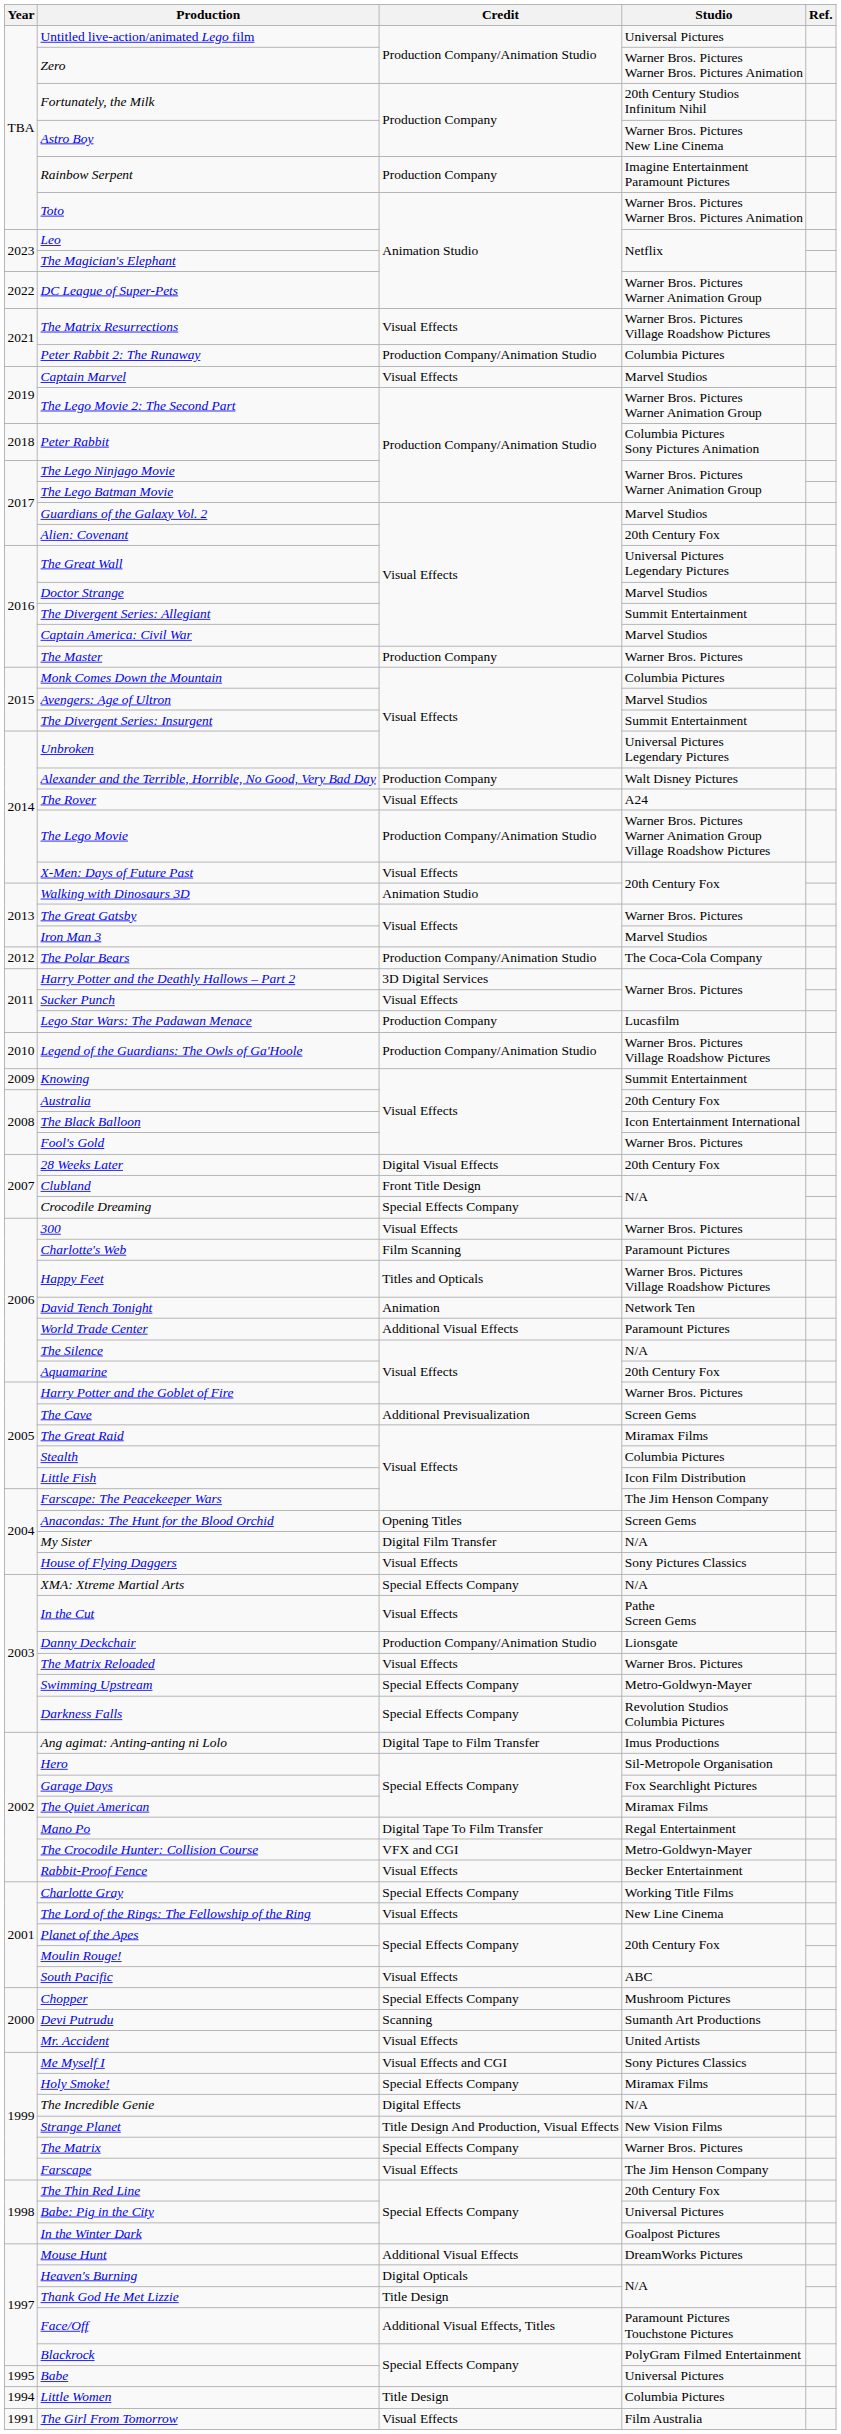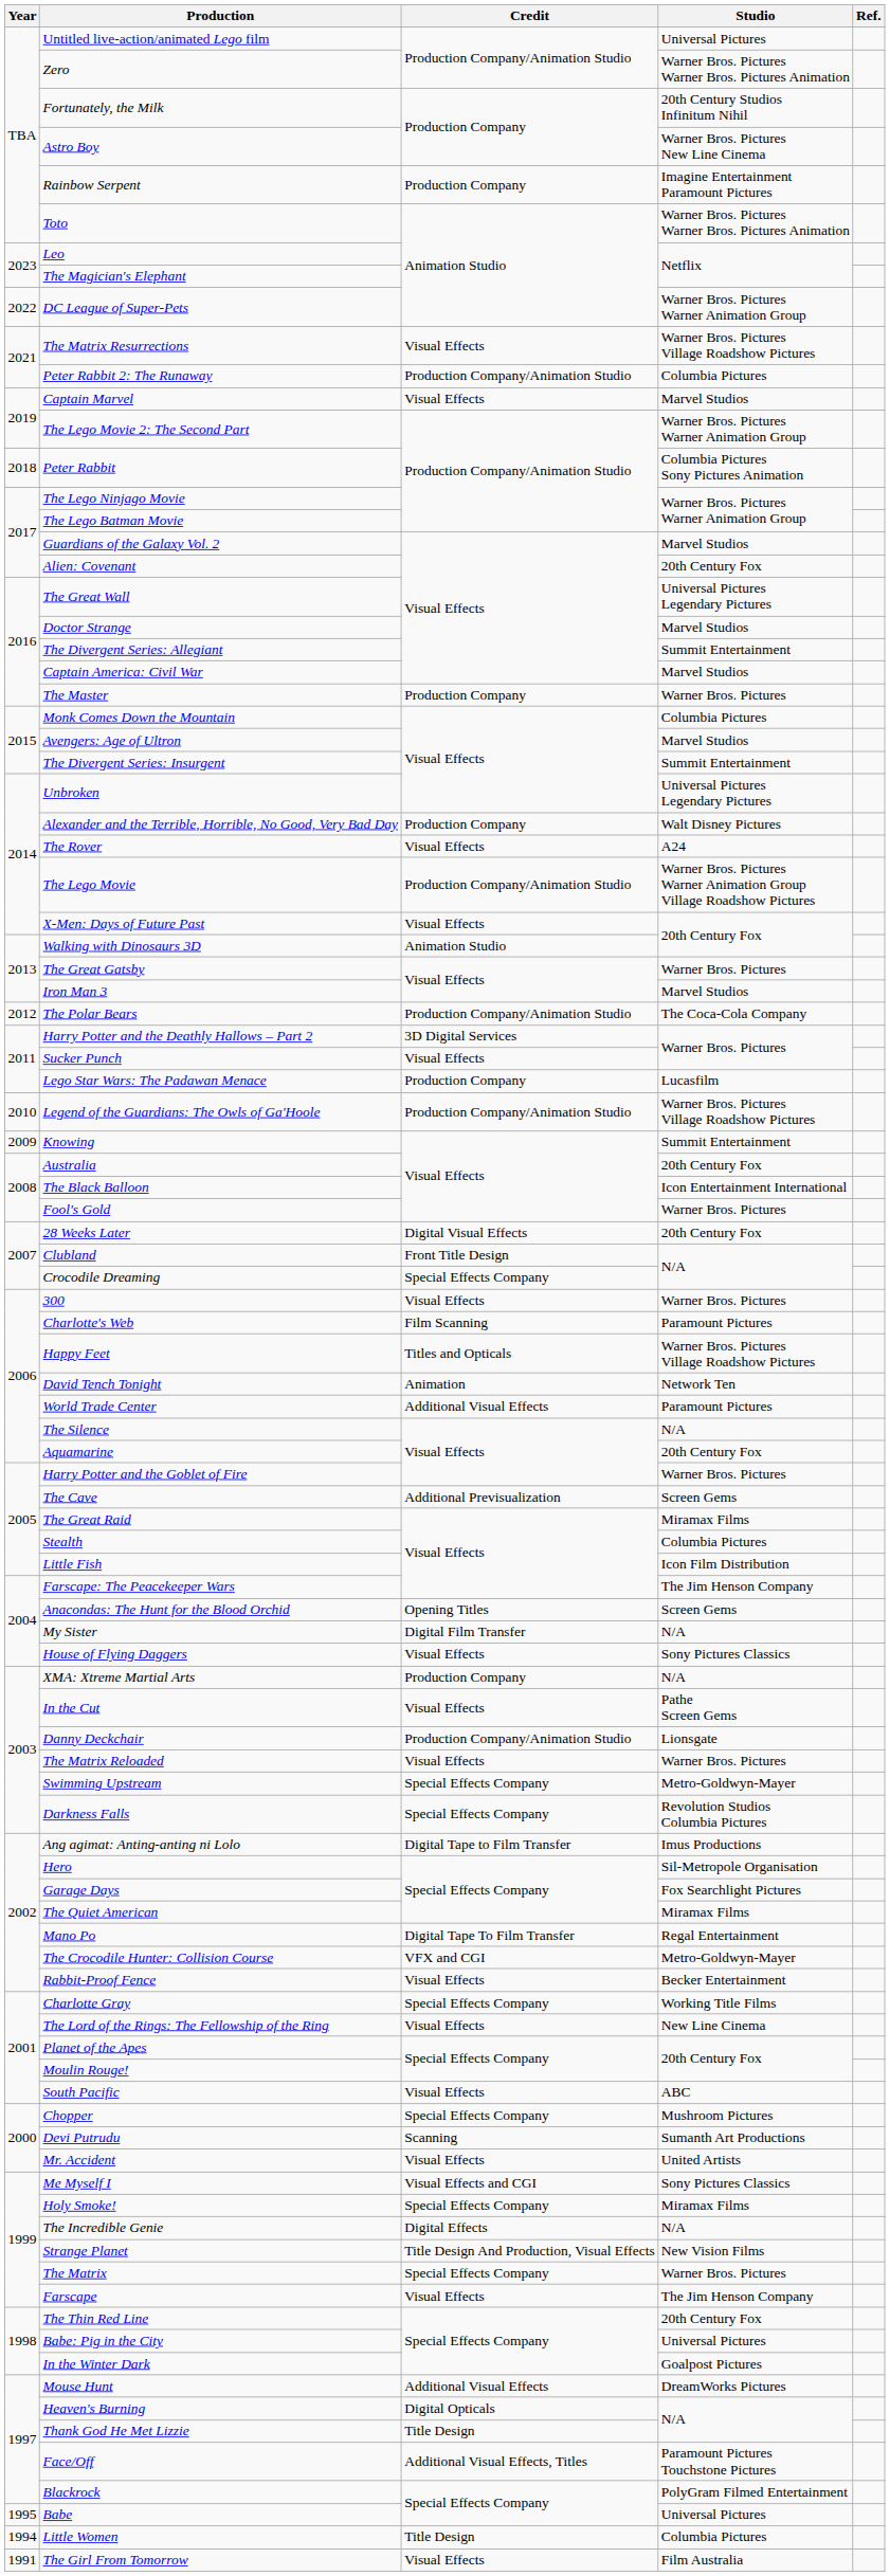XMA: Xtreme Martial Arts | Credit: Special Effects Company -> Production Company
